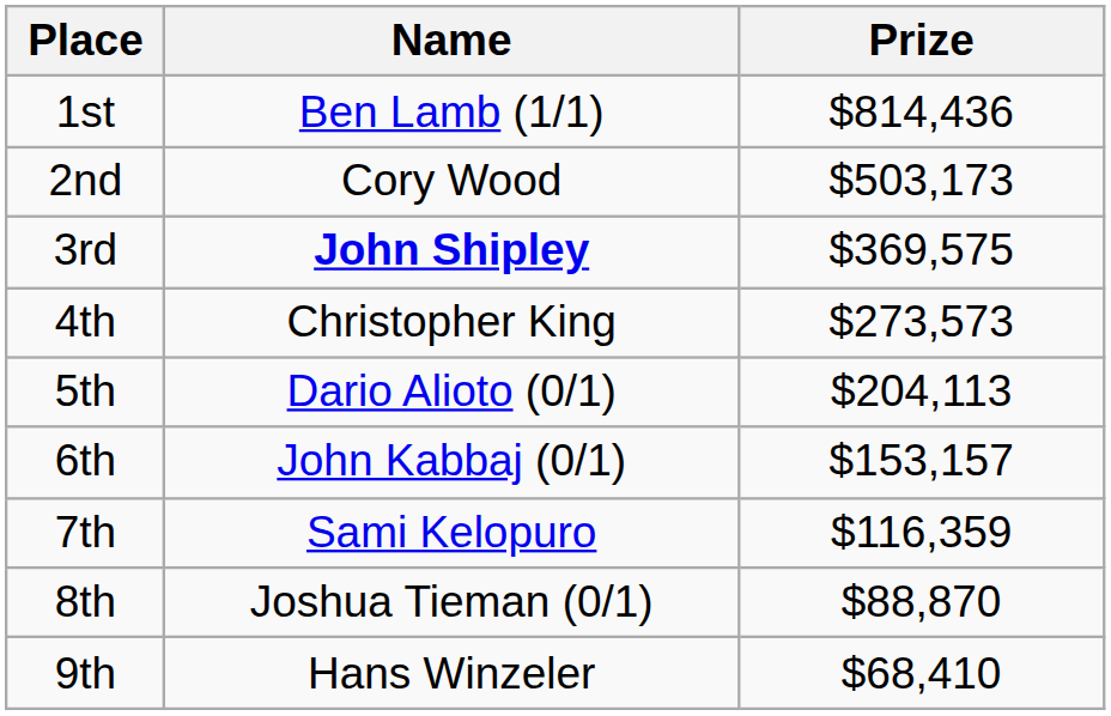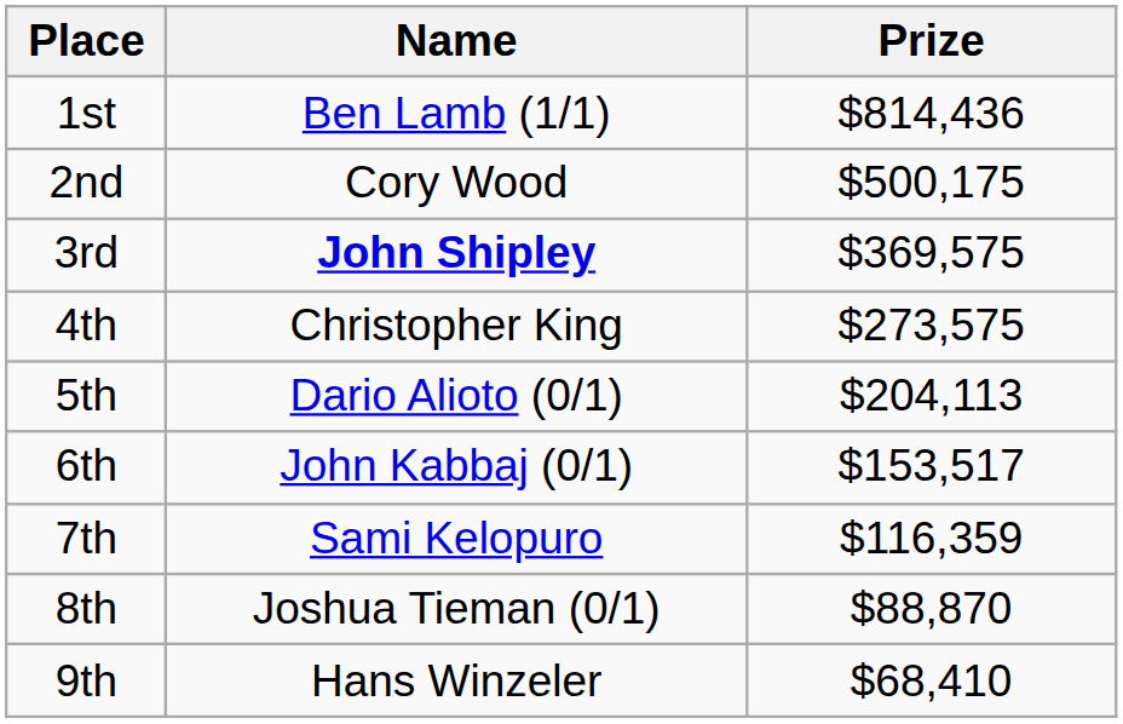2nd | Prize: $503,173 -> $500,175
4th | Prize: $273,573 -> $273,575
6th | Prize: $153,157 -> $153,517
